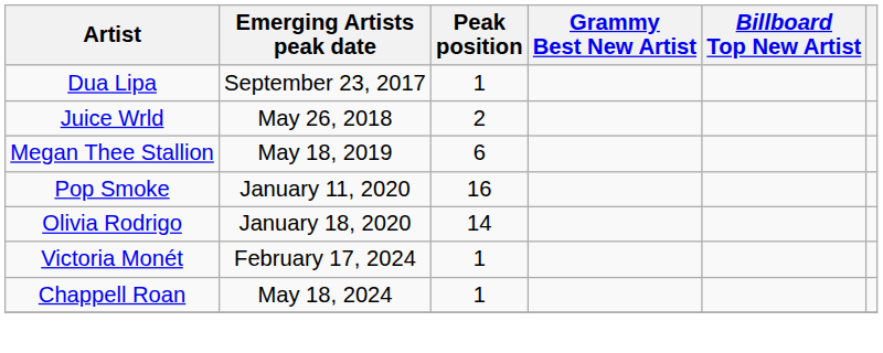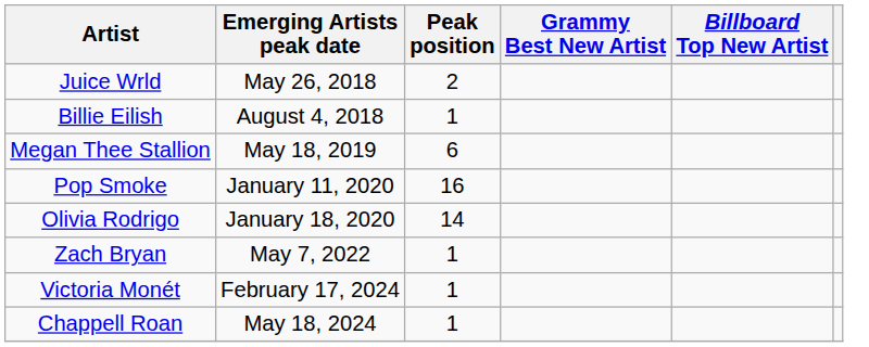- row: Dua Lipa | September 23, 2017 | 1
+ row: Billie Eilish | August 4, 2018 | 1
+ row: Zach Bryan | May 7, 2022 | 1
